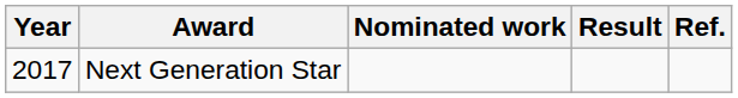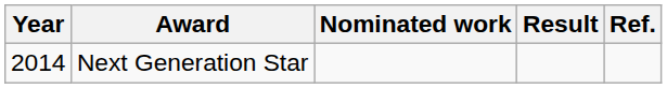Next Generation Star | Year: 2017 -> 2014
